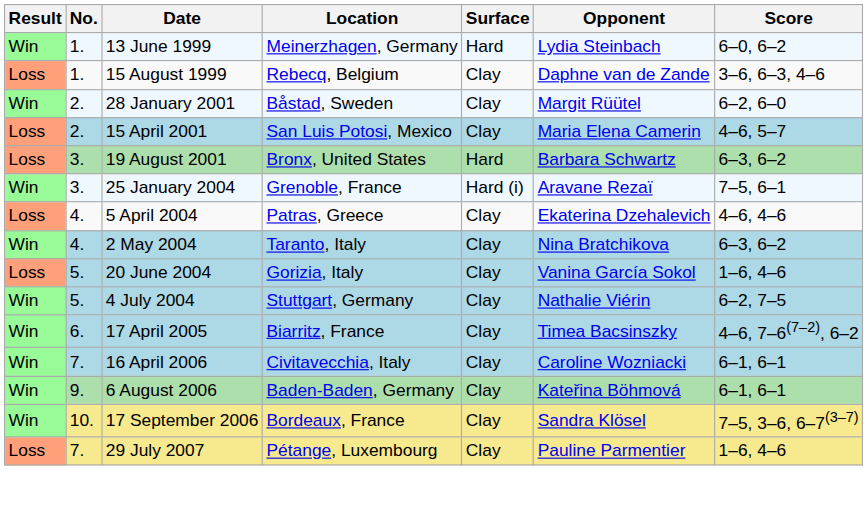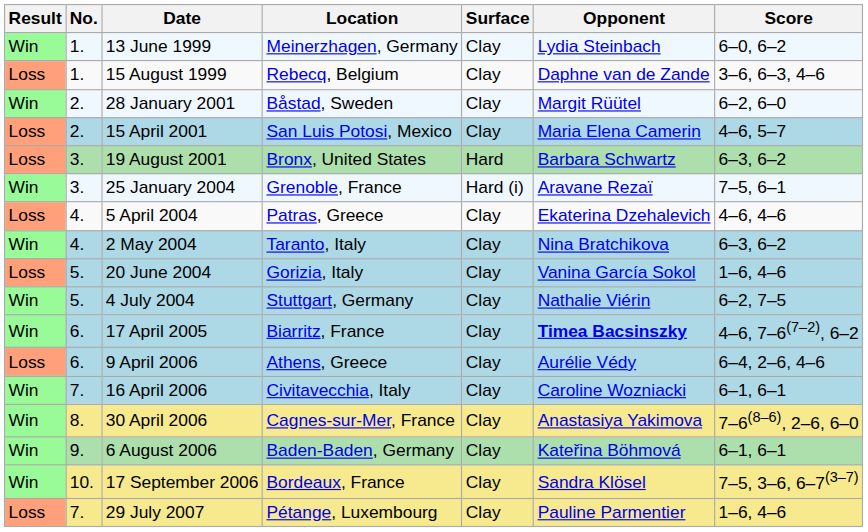13 June 1999 | Surface: Hard -> Clay
17 April 2005 | Opponent: normal -> bold
+ row: Loss | 6. | 9 April 2006 | Athens, Greece | Clay | Aurélie Védy | 6–4, 2–6, 4–6
+ row: Win | 8. | 30 April 2006 | Cagnes-sur-Mer, France | Clay | Anastasiya Yakimova | 7–6(8–6), 2–6, 6–0
